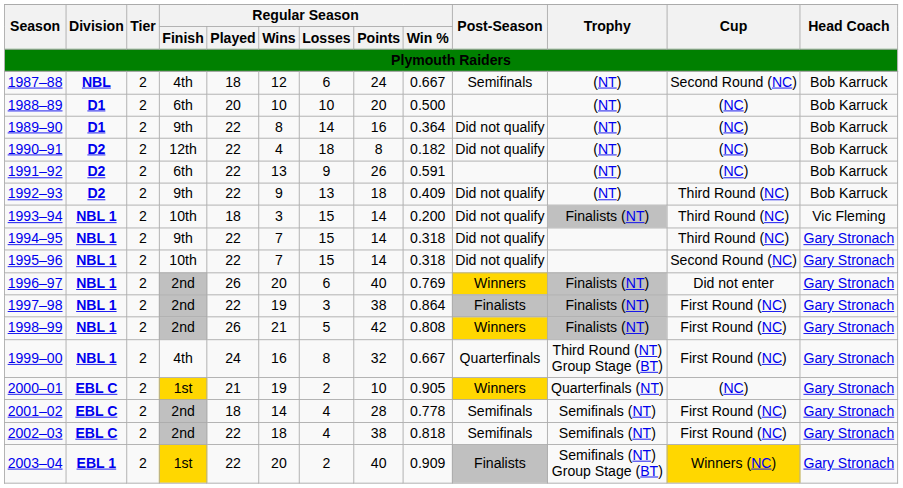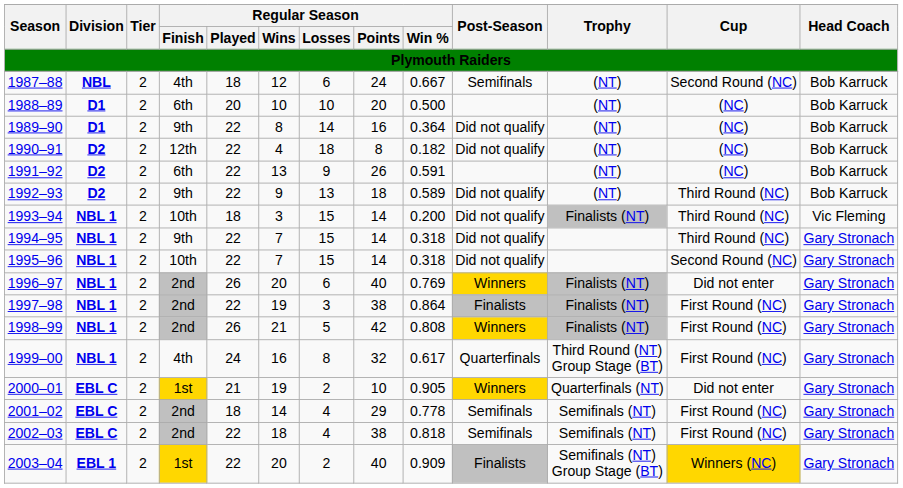1992–93 | Regular Season / Win %: 0.409 -> 0.589
1999–00 | Regular Season / Win %: 0.667 -> 0.617
2000–01 | Cup: (NC) -> Did not enter
2001–02 | Regular Season / Points: 28 -> 29
